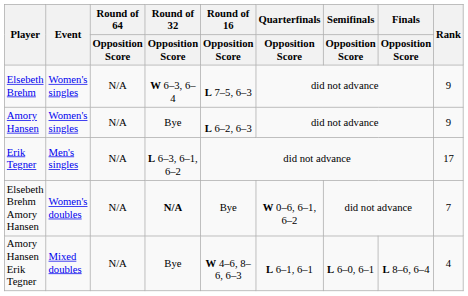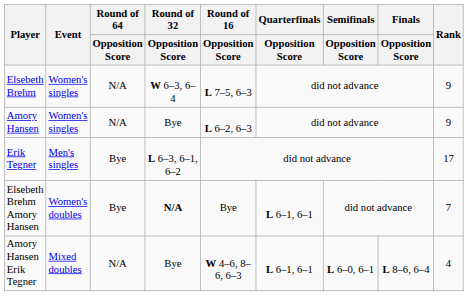Erik Tegner | Round of 64 / Opposition Score: N/A -> Bye
Elsebeth Brehm Amory Hansen | Round of 64 / Opposition Score: N/A -> Bye
Elsebeth Brehm Amory Hansen | Quarterfinals / Opposition Score: W 0–6, 6–1, 6–2 -> L 6–1, 6–1
